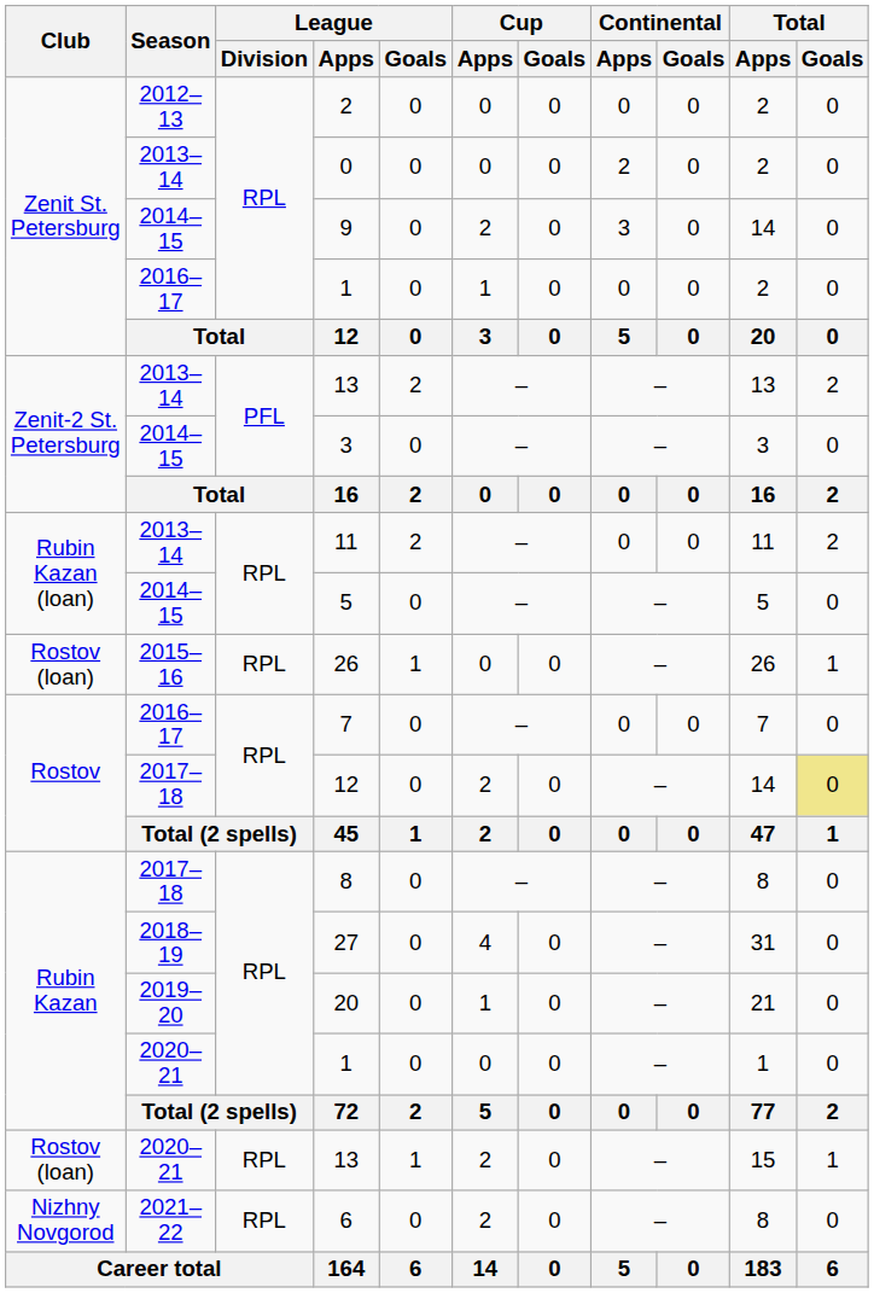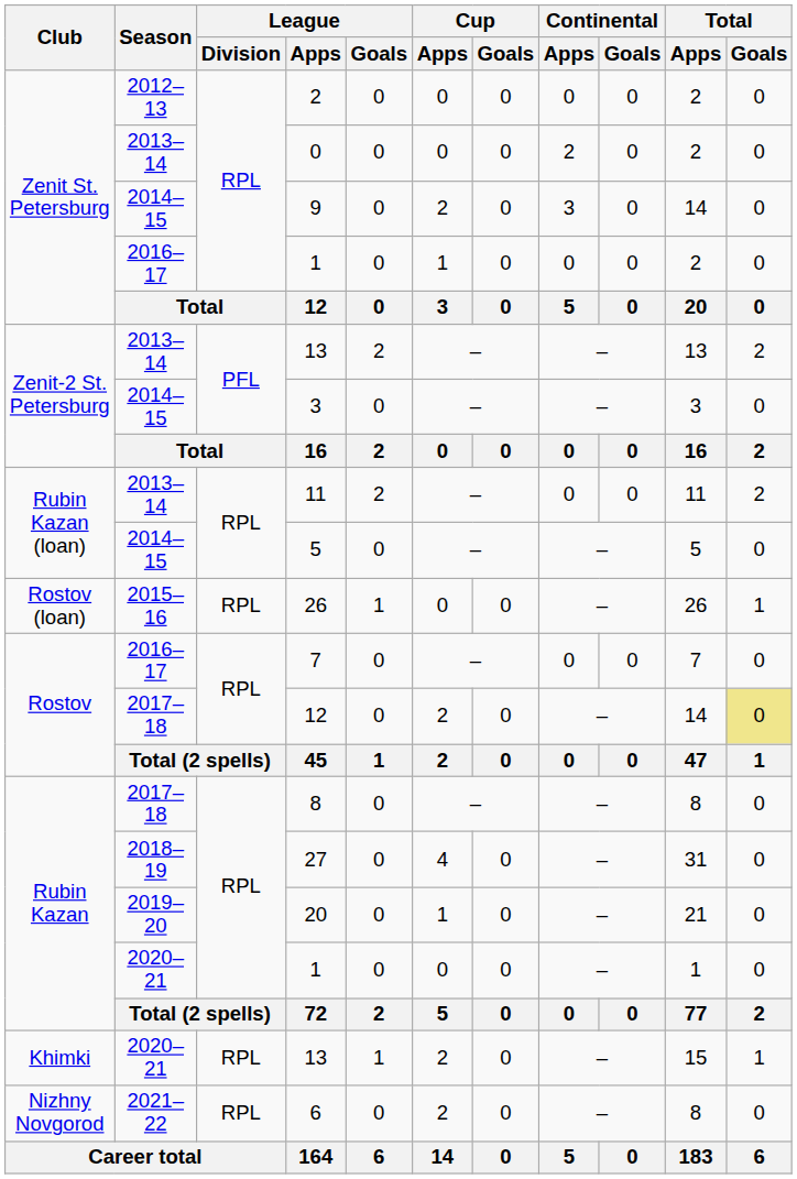2020–21 / 13 | Club: Rostov (loan) -> Khimki
